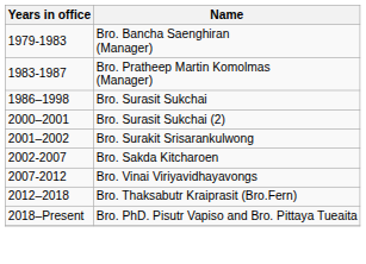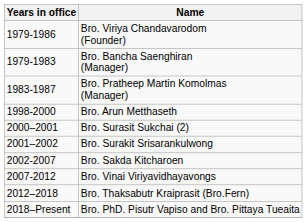+ row: 1979-1986 | Bro. Viriya Chandavarodom (Founder)
- row: 1986–1998 | Bro. Surasit Sukchai
+ row: 1998-2000 | Bro. Arun Metthaseth
